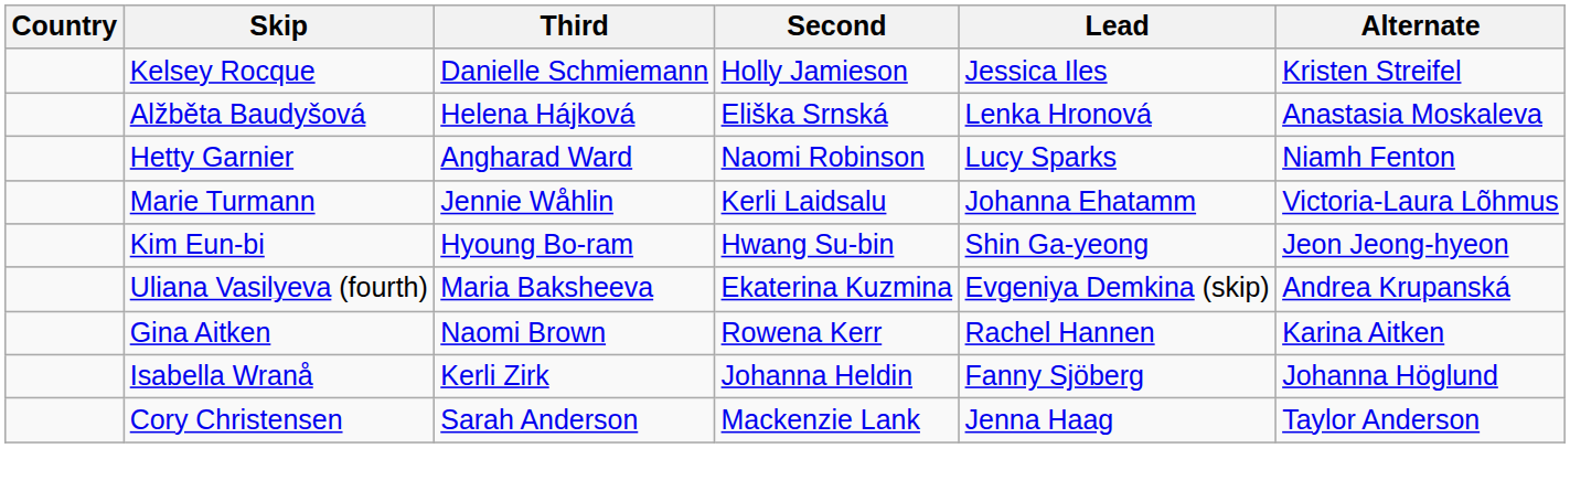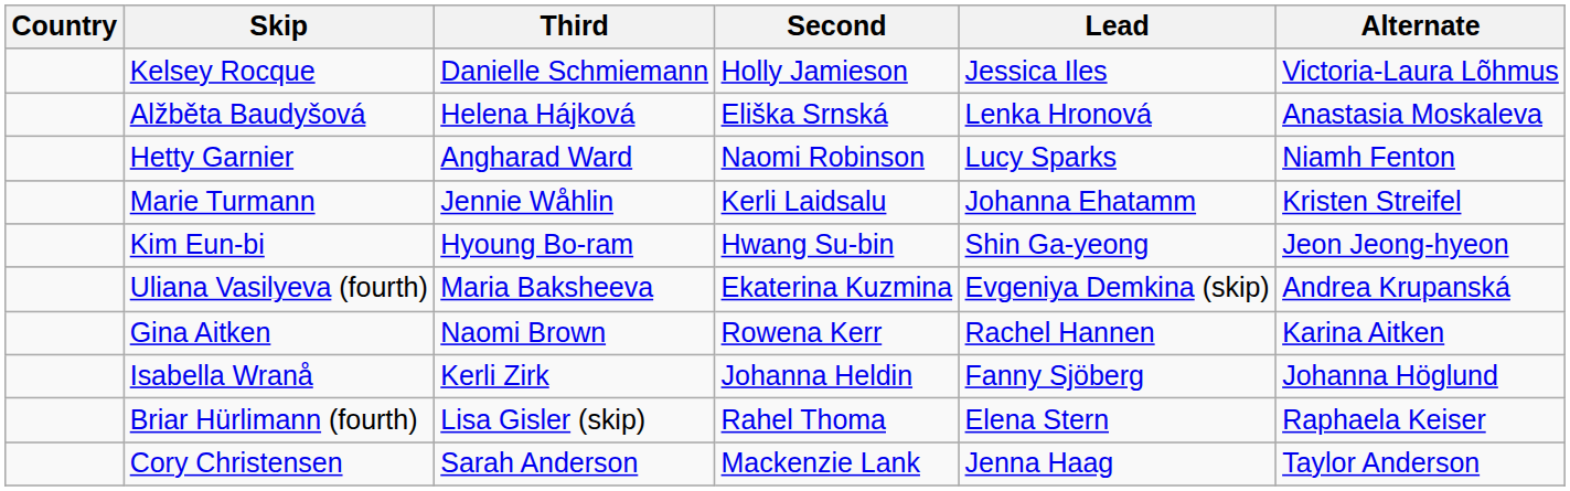Kelsey Rocque | Alternate: Kristen Streifel -> Victoria-Laura Lõhmus
Marie Turmann | Alternate: Victoria-Laura Lõhmus -> Kristen Streifel
+ row: Briar Hürlimann (fourth) | Lisa Gisler (skip) | Rahel Thoma | Elena Stern | Raphaela Keiser
